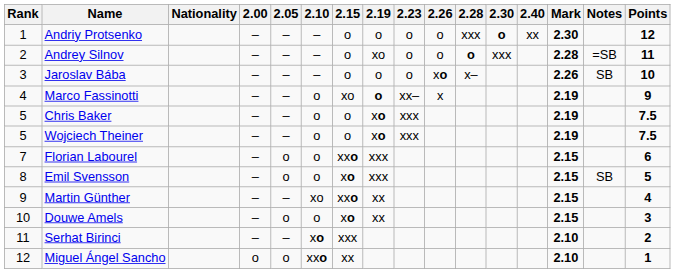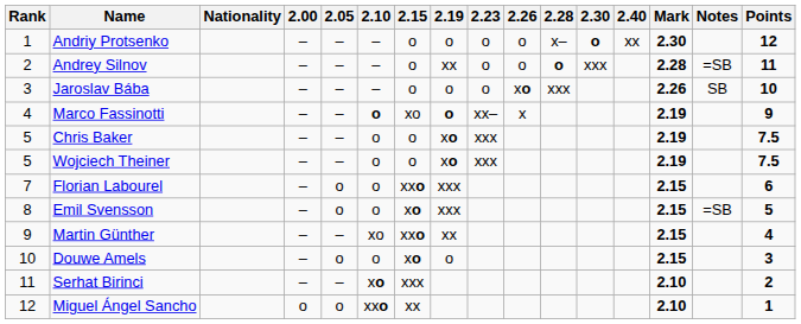Andriy Protsenko | 2.28: xxx -> x–
Andrey Silnov | 2.19: xo -> xx
Jaroslav Bába | 2.28: x– -> xxx
Marco Fassinotti | 2.10: normal -> bold
Emil Svensson | Notes: SB -> =SB
Douwe Amels | 2.19: xx -> o
